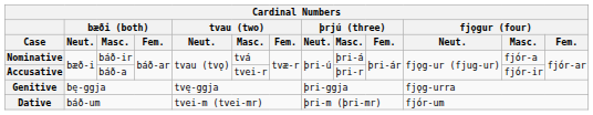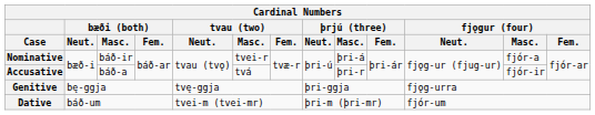Nominative | tvau (two) / Masc.: tvá -> tvei-r
Accusative | tvau (two) / Masc.: tvei-r -> tvá
